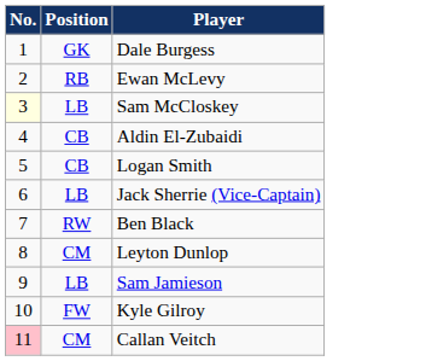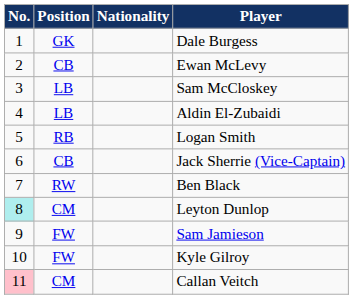+ column: Nationality
Ewan McLevy | Position: RB -> CB
Sam McCloskey | No.: lightyellow background -> no background
Aldin El-Zubaidi | Position: CB -> LB
Logan Smith | Position: CB -> RB
Jack Sherrie (Vice-Captain) | Position: LB -> CB
Leyton Dunlop | No.: no background -> paleturquoise background
Sam Jamieson | Position: LB -> FW
